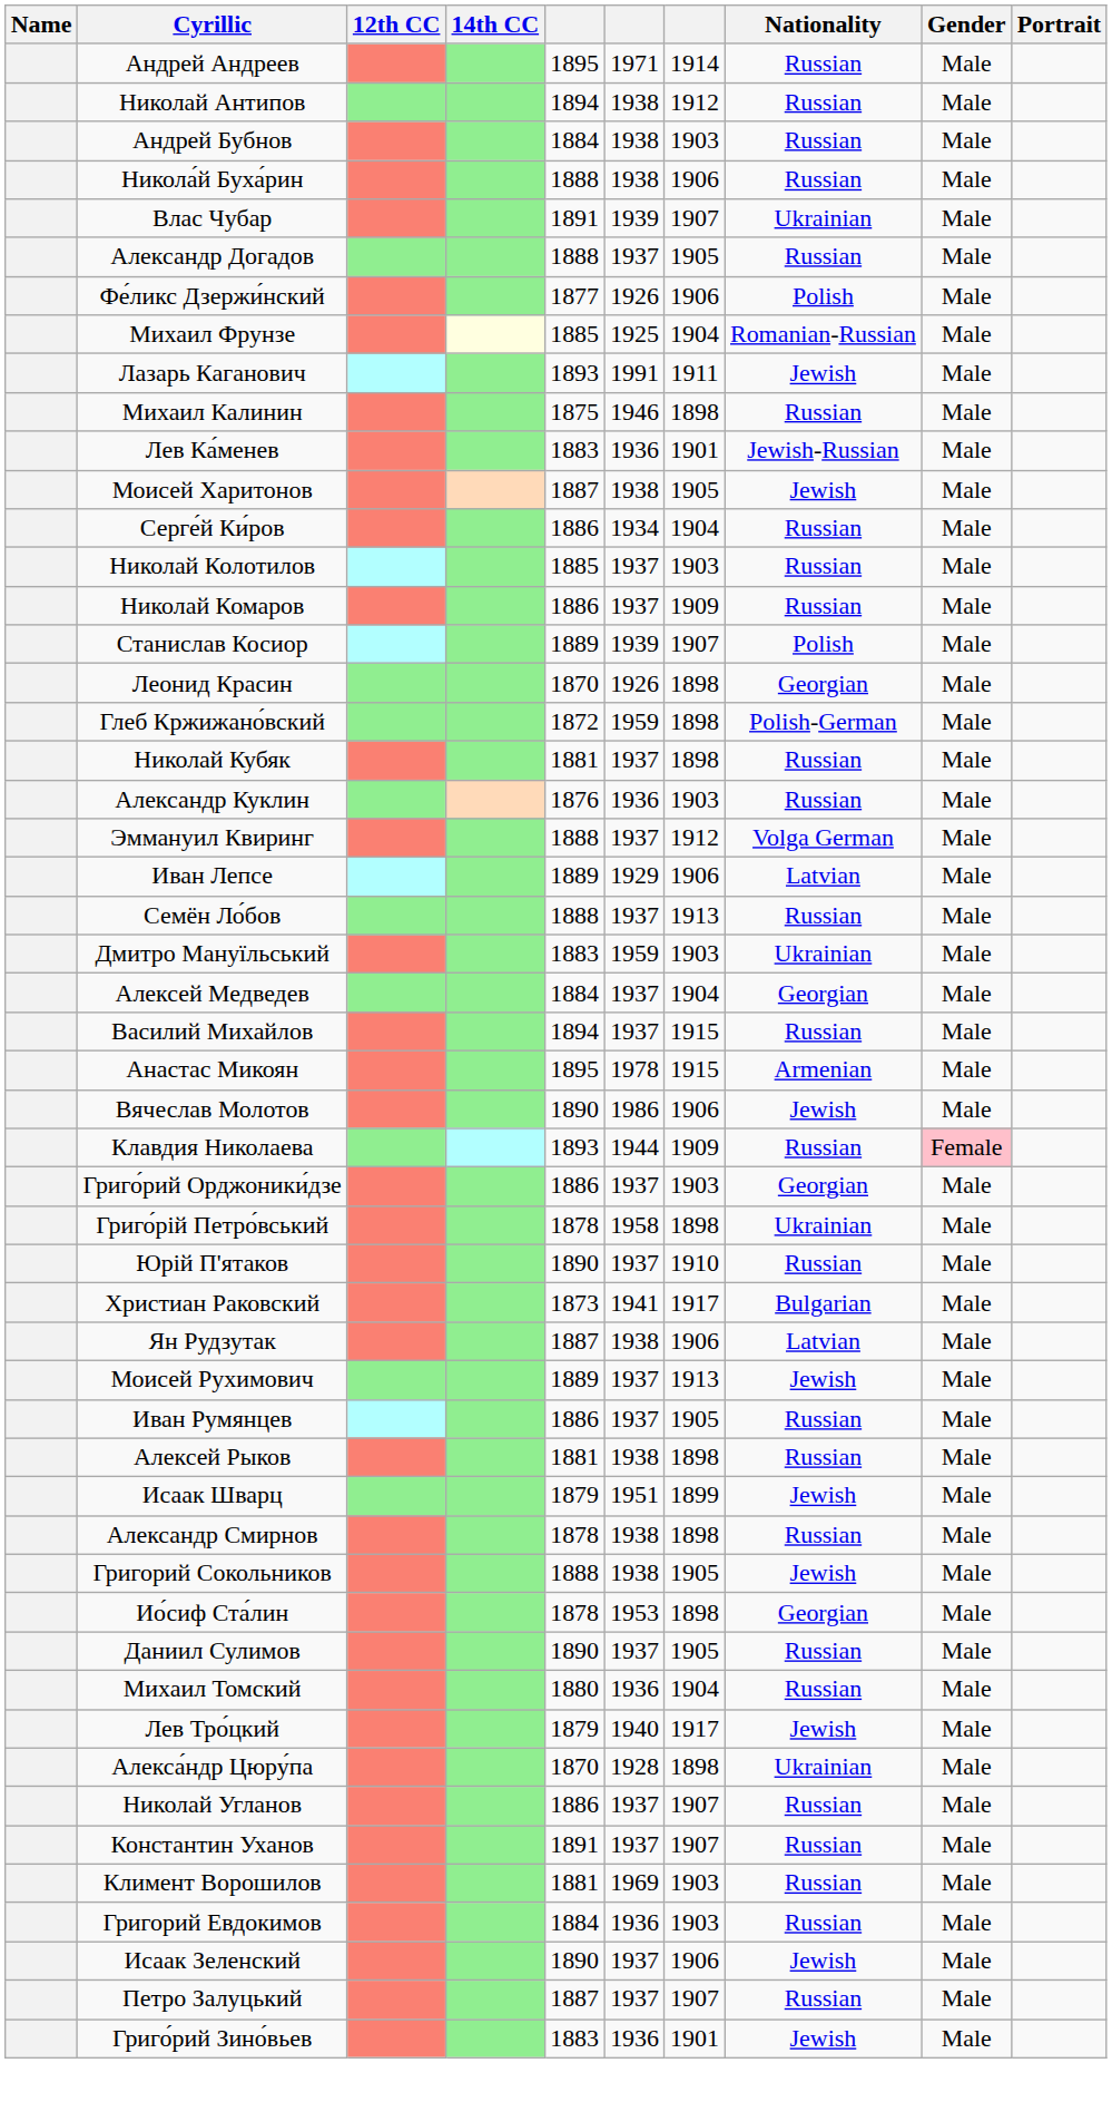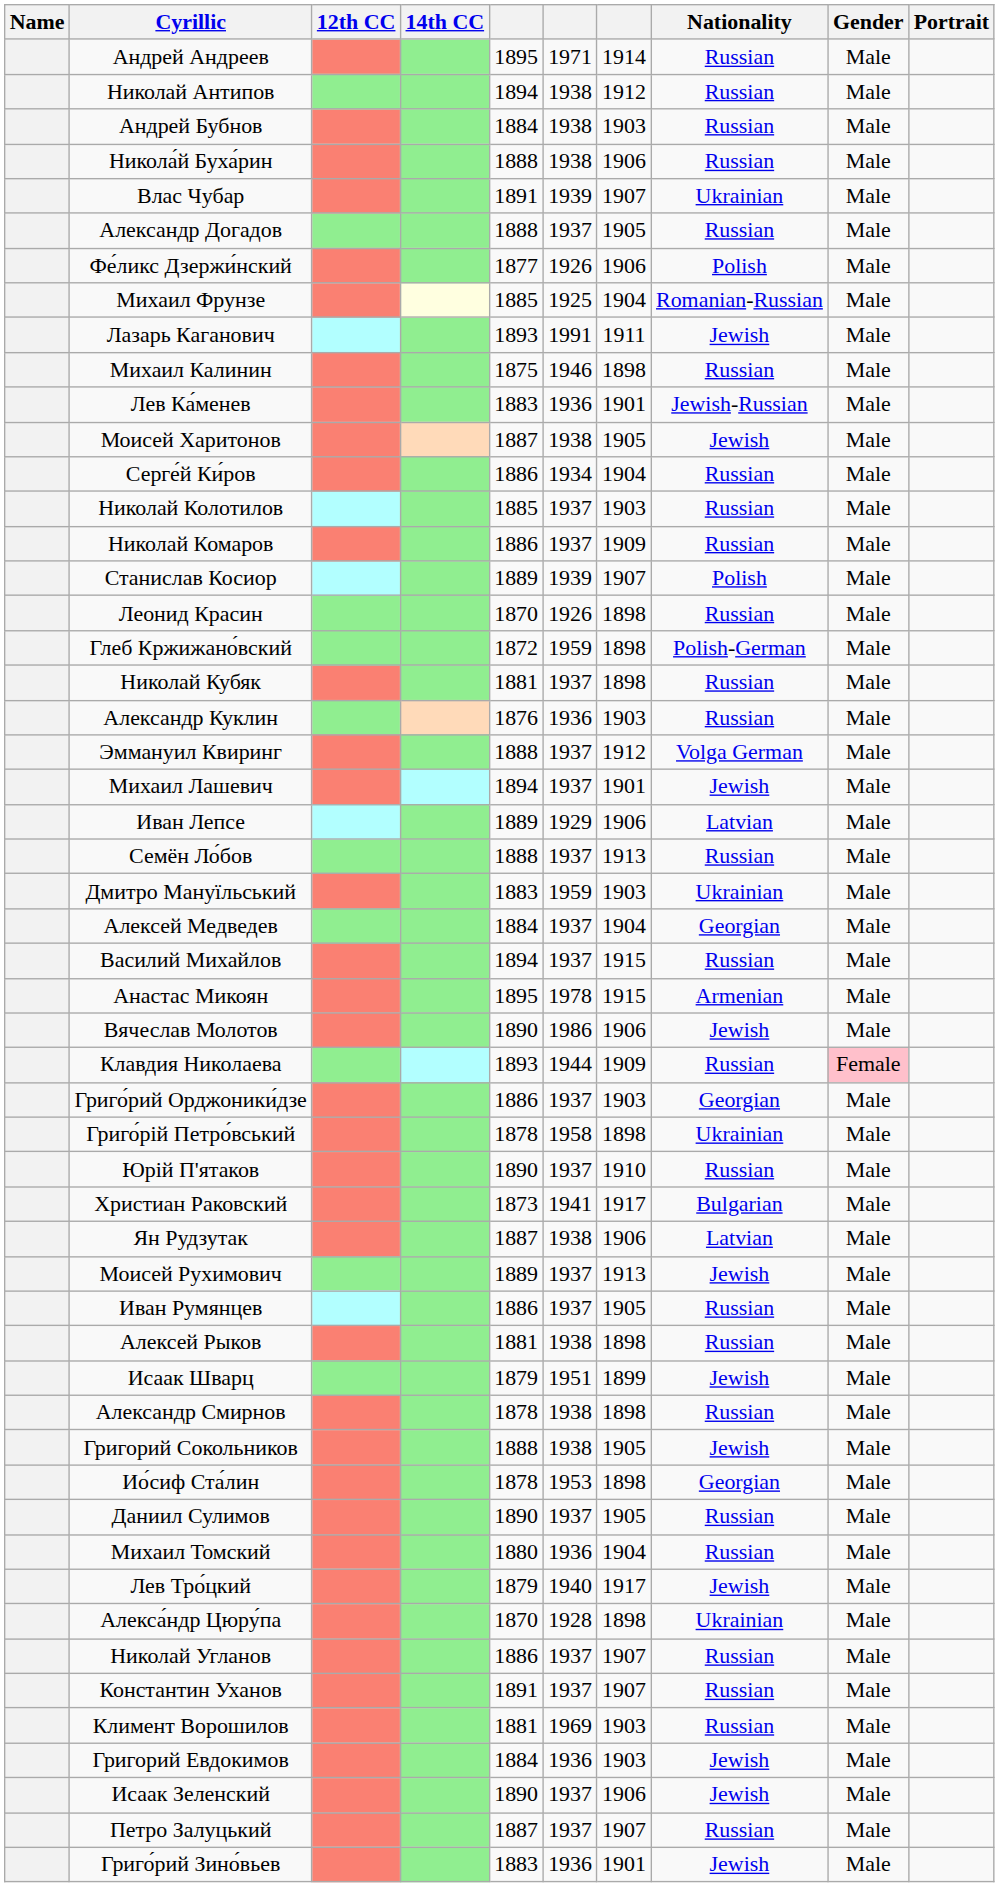Леонид Красин | Nationality: Georgian -> Russian
+ row: Михаил Лашевич | 1894 | 1937 | 1901 | Jewish | Male
Григорий Евдокимов | Nationality: Russian -> Jewish
